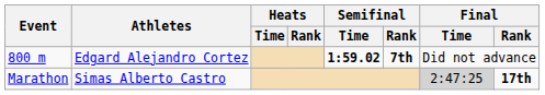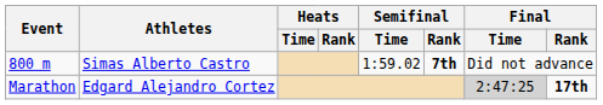800 m | Athletes: Edgard Alejandro Cortez -> Simas Alberto Castro
800 m | Semifinal / Time: bold -> normal
Marathon | Athletes: Simas Alberto Castro -> Edgard Alejandro Cortez
